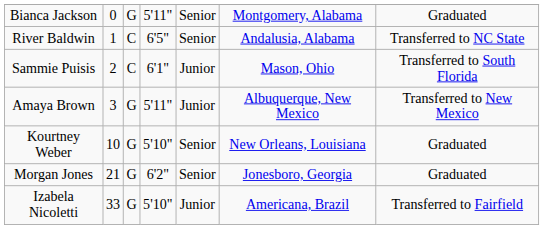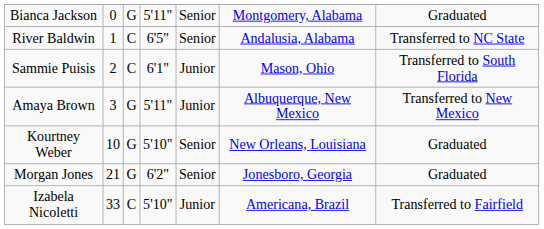Izabela Nicoletti | column 3: G -> C
